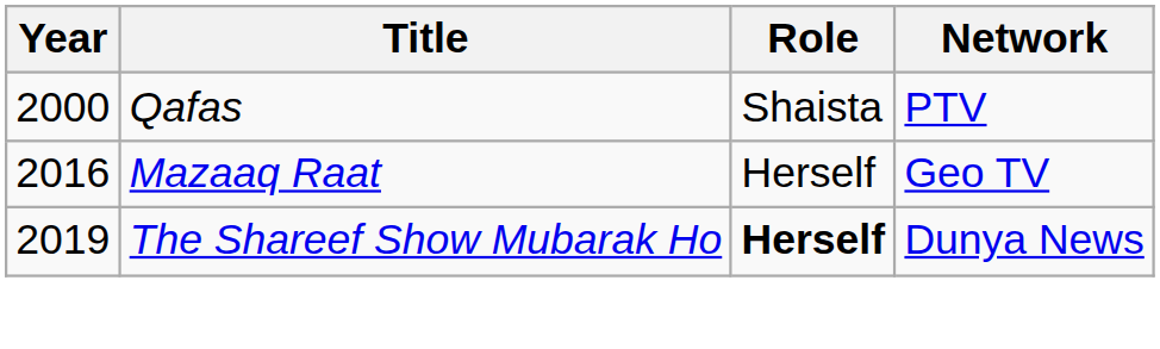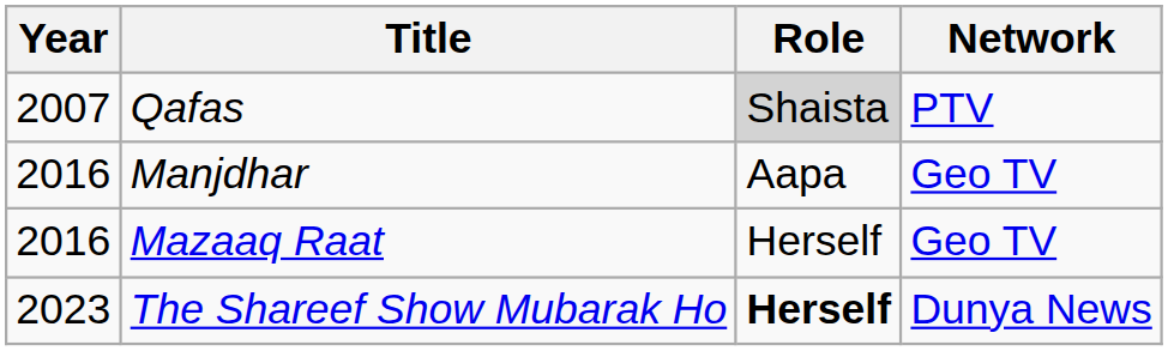Qafas | Year: 2000 -> 2007
Qafas | Role: no background -> lightgrey background
+ row: 2016 | Manjdhar | Aapa | Geo TV
The Shareef Show Mubarak Ho | Year: 2019 -> 2023
